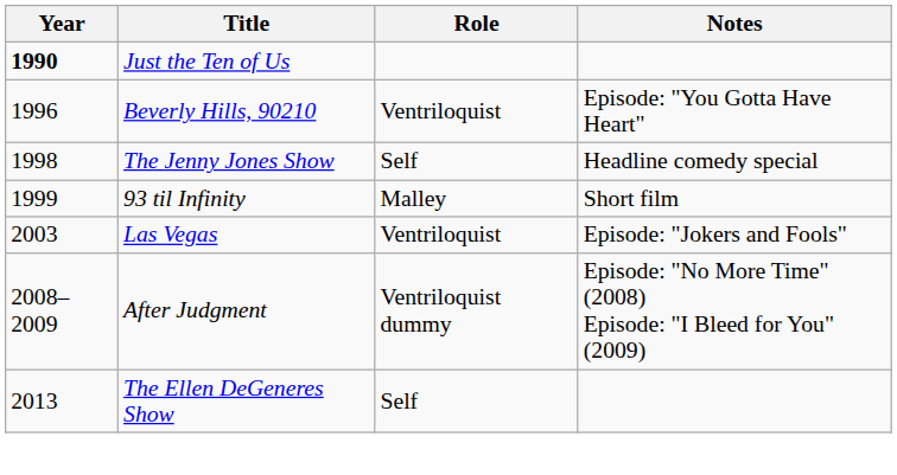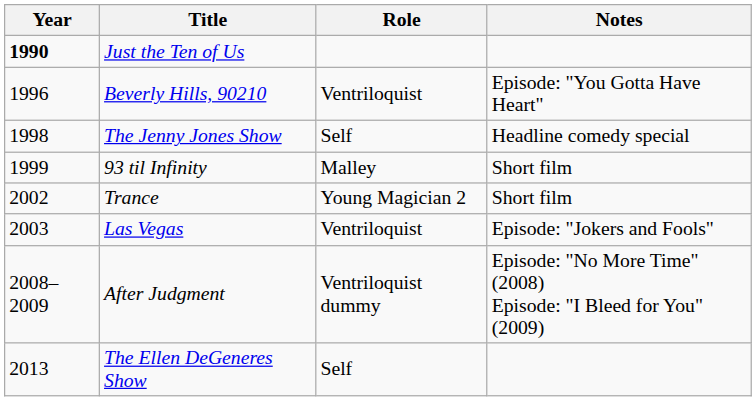+ row: 2002 | Trance | Young Magician 2 | Short film
